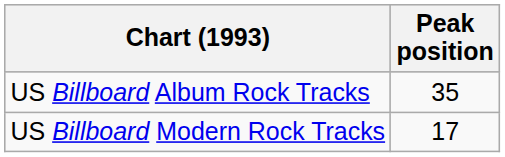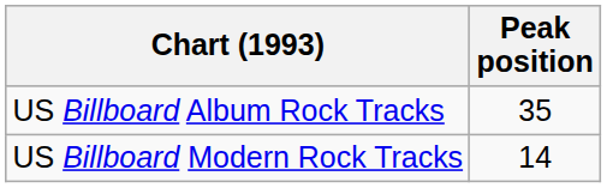US Billboard Modern Rock Tracks | Peak position: 17 -> 14
